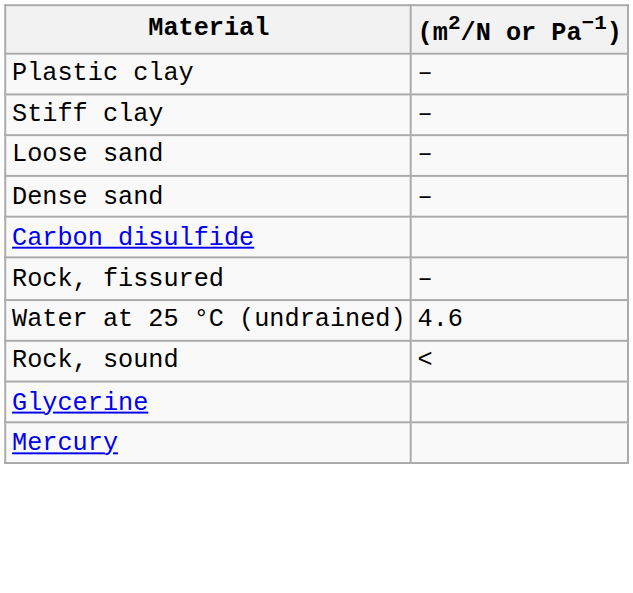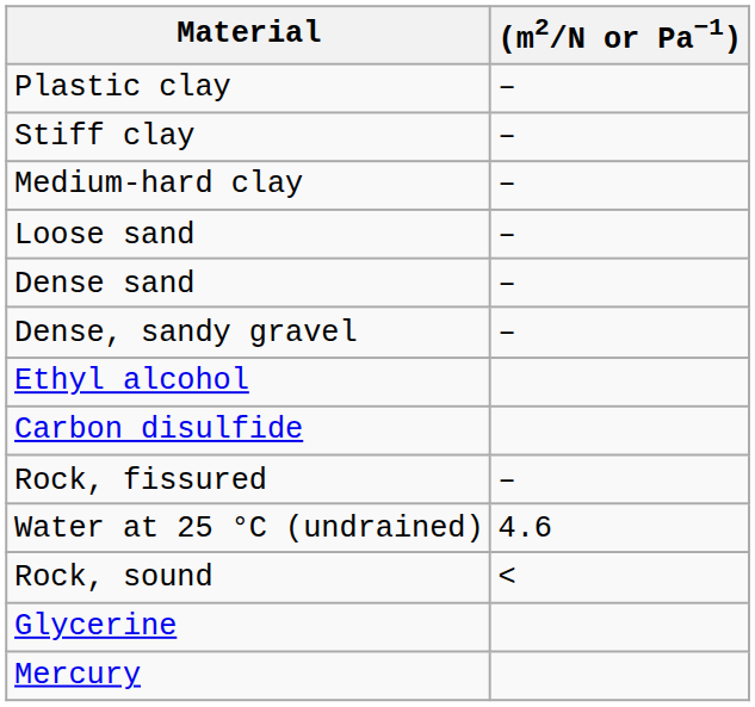+ row: Medium-hard clay | –
+ row: Dense, sandy gravel | –
+ row: Ethyl alcohol
